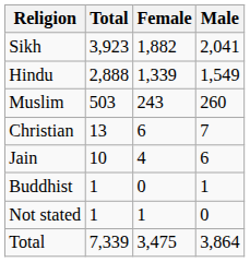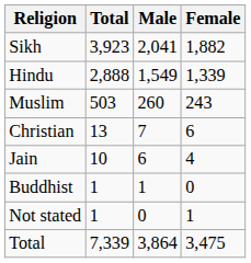columns swapped: Female <-> Male
